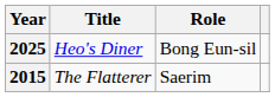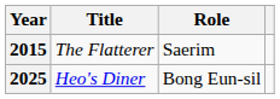rows swapped: 2015 <-> 2025
